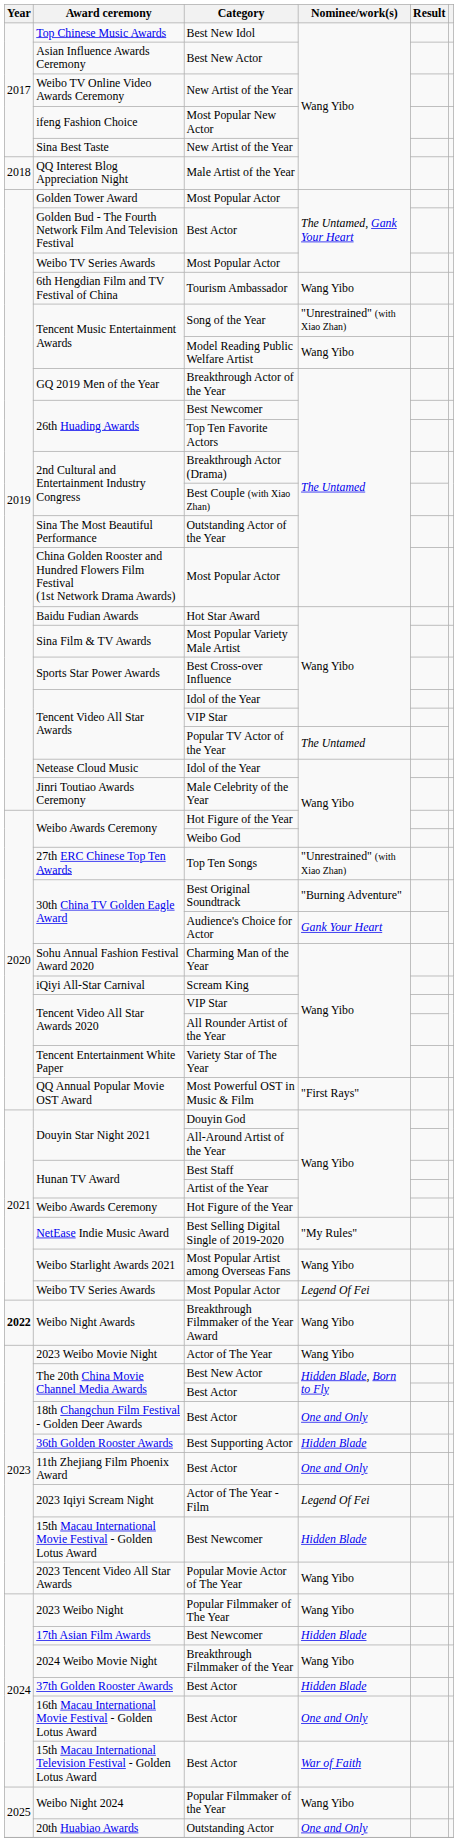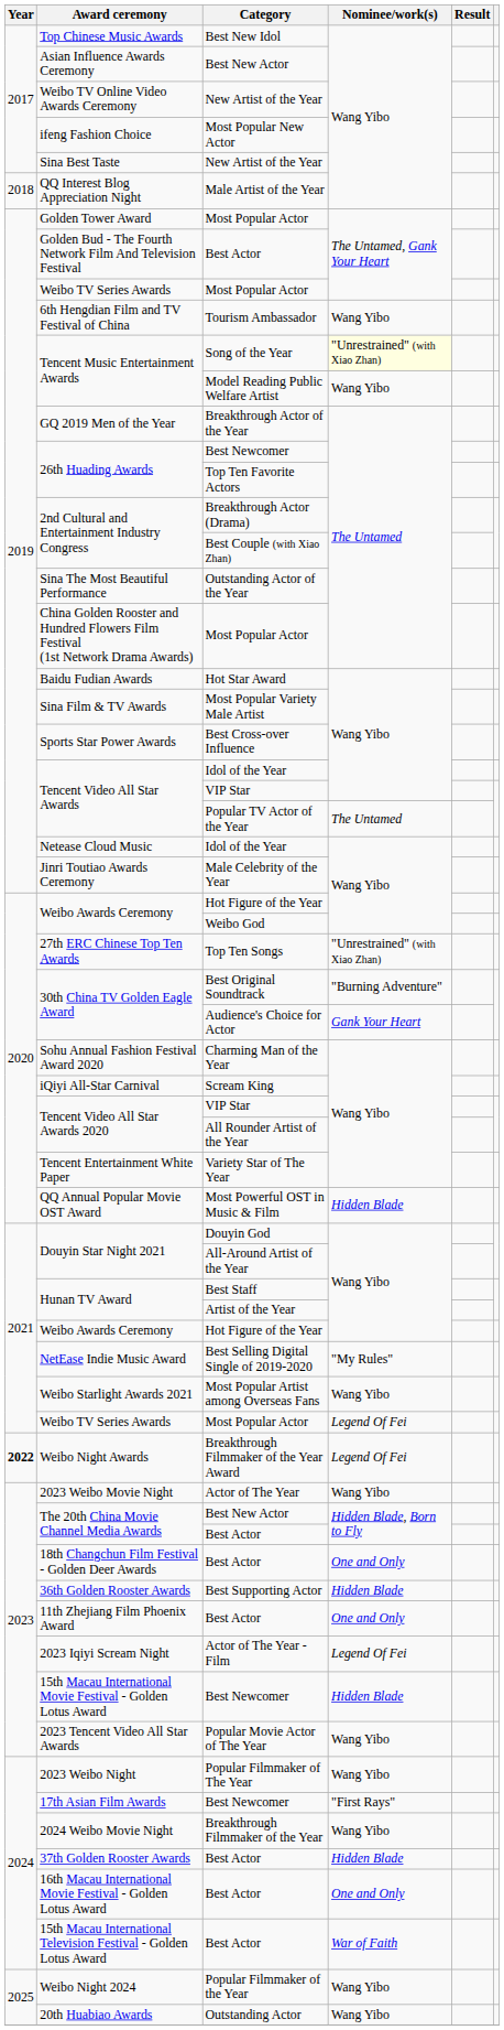Tencent Music Entertainment Awards / Song of the Year | Nominee/work(s): no background -> lightyellow background
QQ Annual Popular Movie OST Award | Nominee/work(s): "First Rays" -> Hidden Blade
Weibo Night Awards | Nominee/work(s): Wang Yibo -> Legend Of Fei
17th Asian Film Awards | Nominee/work(s): Hidden Blade -> "First Rays"
20th Huabiao Awards | Nominee/work(s): One and Only -> Wang Yibo
